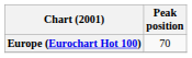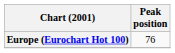Europe (Eurochart Hot 100) | Peak position: 70 -> 76
